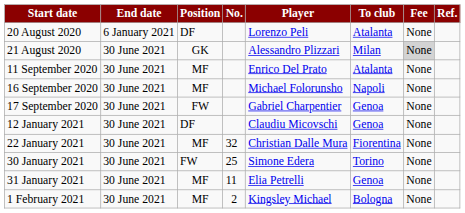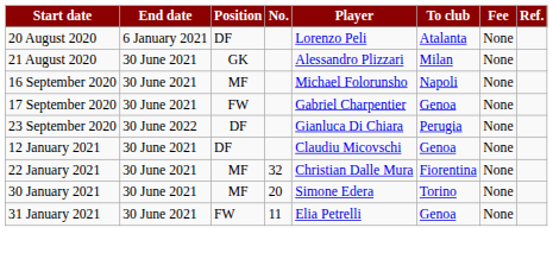21 August 2020 | Fee: lightgrey background -> no background
- row: 11 September 2020 | 30 June 2021 | MF | Enrico Del Prato | Atalanta | None
+ row: 23 September 2020 | 30 June 2022 | DF | Gianluca Di Chiara | Perugia | None
30 January 2021 | Position: FW -> MF
30 January 2021 | No.: 25 -> 20
31 January 2021 | Position: MF -> FW
- row: 1 February 2021 | 30 June 2021 | MF | 2 | Kingsley Michael | Bologna | None
